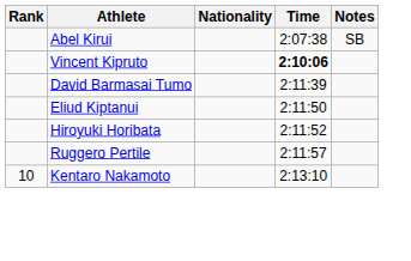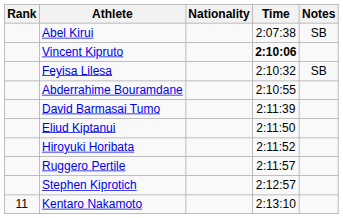+ row: Feyisa Lilesa | 2:10:32 | SB
+ row: Abderrahime Bouramdane | 2:10:55
+ row: Stephen Kiprotich | 2:12:57
Kentaro Nakamoto | Rank: 10 -> 11
